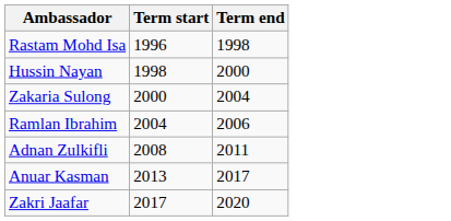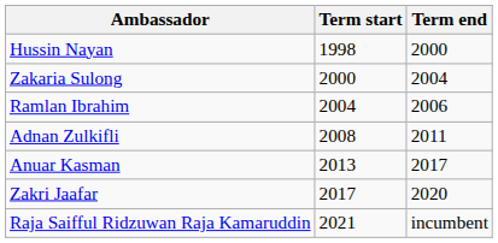- row: Rastam Mohd Isa | 1996 | 1998
+ row: Raja Saifful Ridzuwan Raja Kamaruddin | 2021 | incumbent
